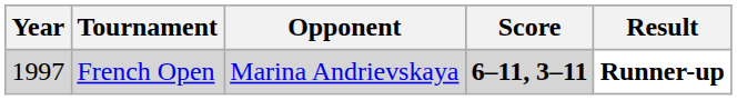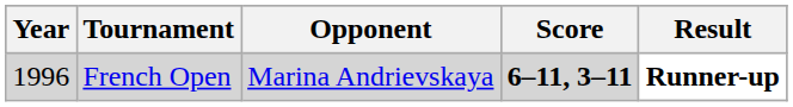French Open | Year: 1997 -> 1996
